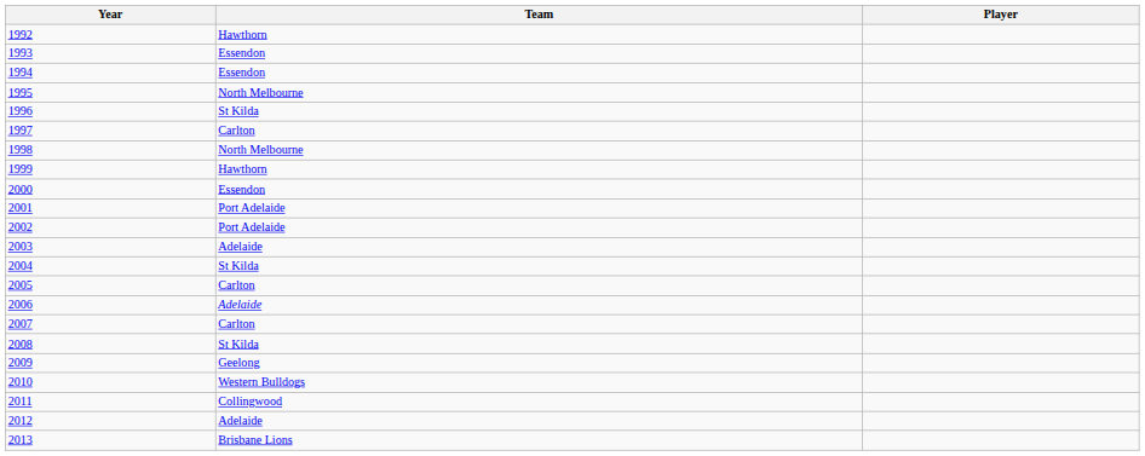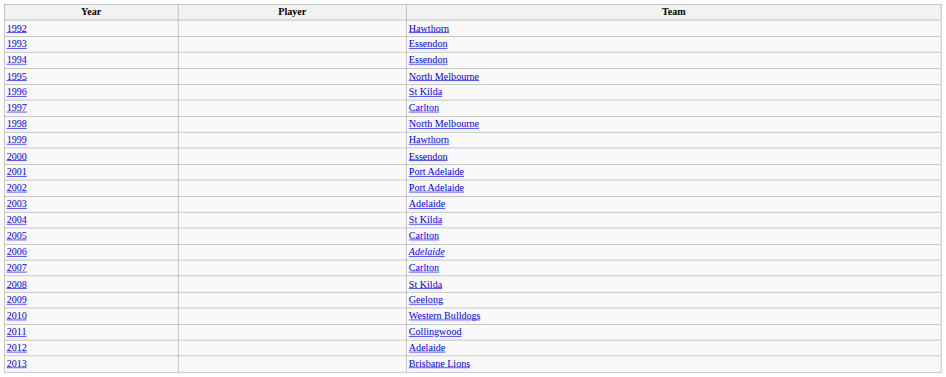columns swapped: Player <-> Team
